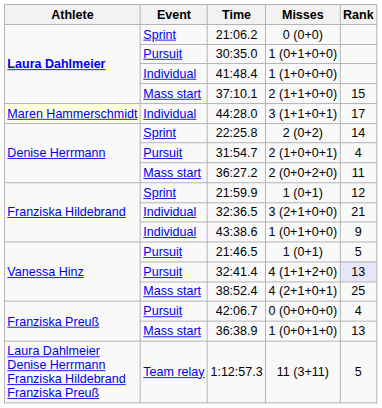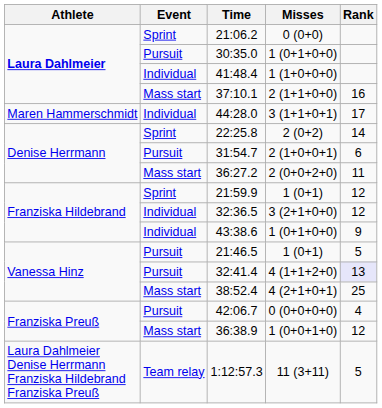37:10.1 | Rank: 15 -> 16
44:28.0 | Athlete: lightyellow background -> no background
31:54.7 | Rank: 4 -> 6
32:36.5 | Rank: 21 -> 12
36:38.9 | Rank: 13 -> 12
